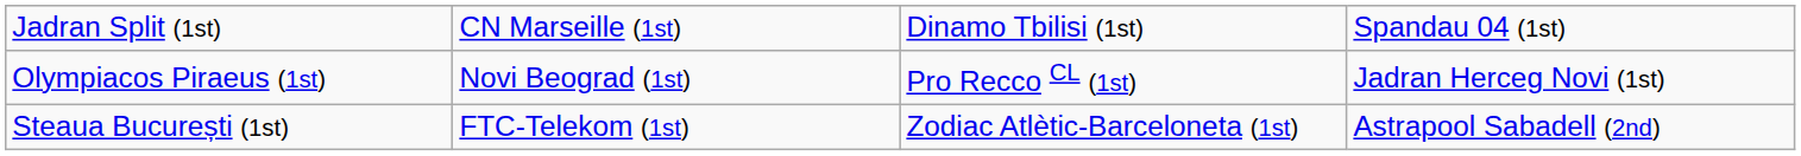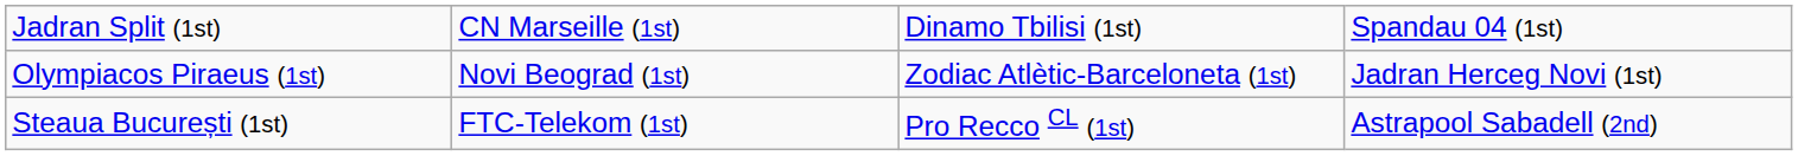Olympiacos Piraeus (1st) | column 3: Pro Recco CL (1st) -> Zodiac Atlètic-Barceloneta (1st)
Steaua București (1st) | column 3: Zodiac Atlètic-Barceloneta (1st) -> Pro Recco CL (1st)
